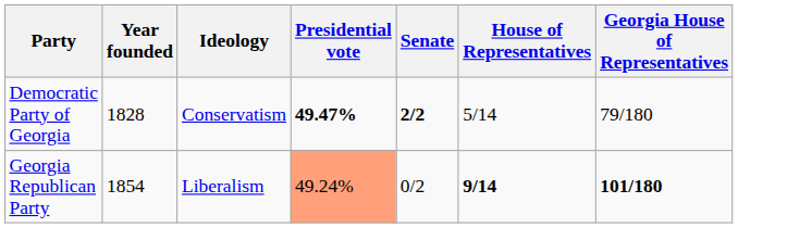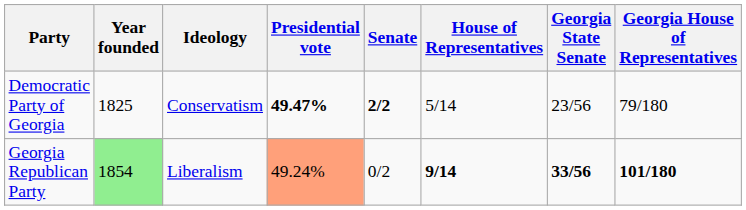+ column: Georgia State Senate | 23/56 | 33/56
Democratic Party of Georgia | Year founded: 1828 -> 1825
Georgia Republican Party | Year founded: no background -> lightgreen background
